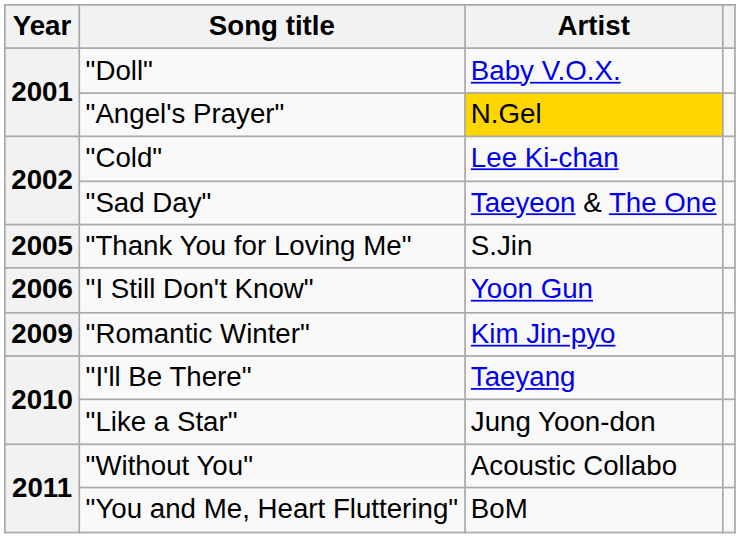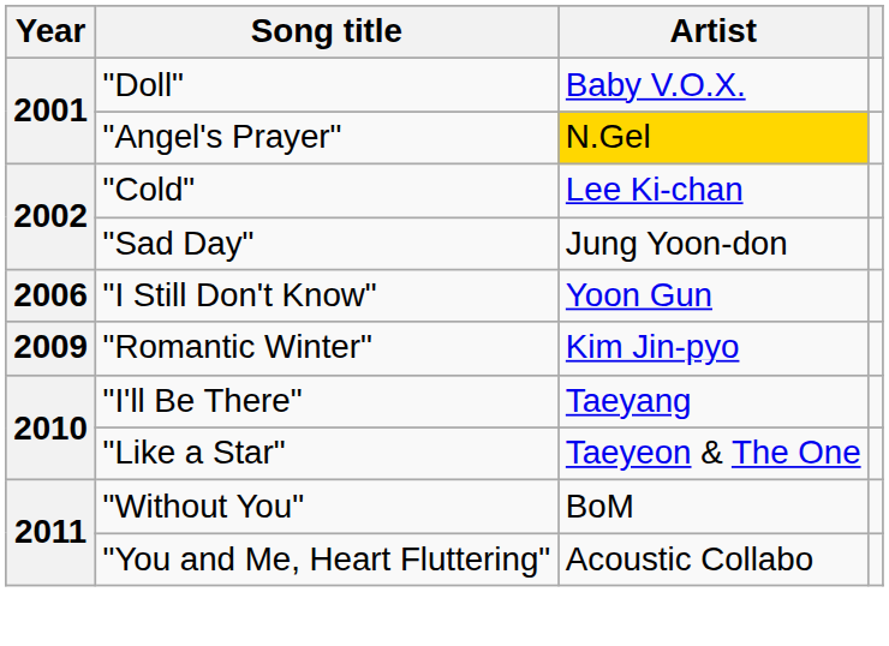"Sad Day" | Artist: Taeyeon & The One -> Jung Yoon-don
- row: 2005 | "Thank You for Loving Me" | S.Jin
"Like a Star" | Artist: Jung Yoon-don -> Taeyeon & The One
"Without You" | Artist: Acoustic Collabo -> BoM
"You and Me, Heart Fluttering" | Artist: BoM -> Acoustic Collabo
